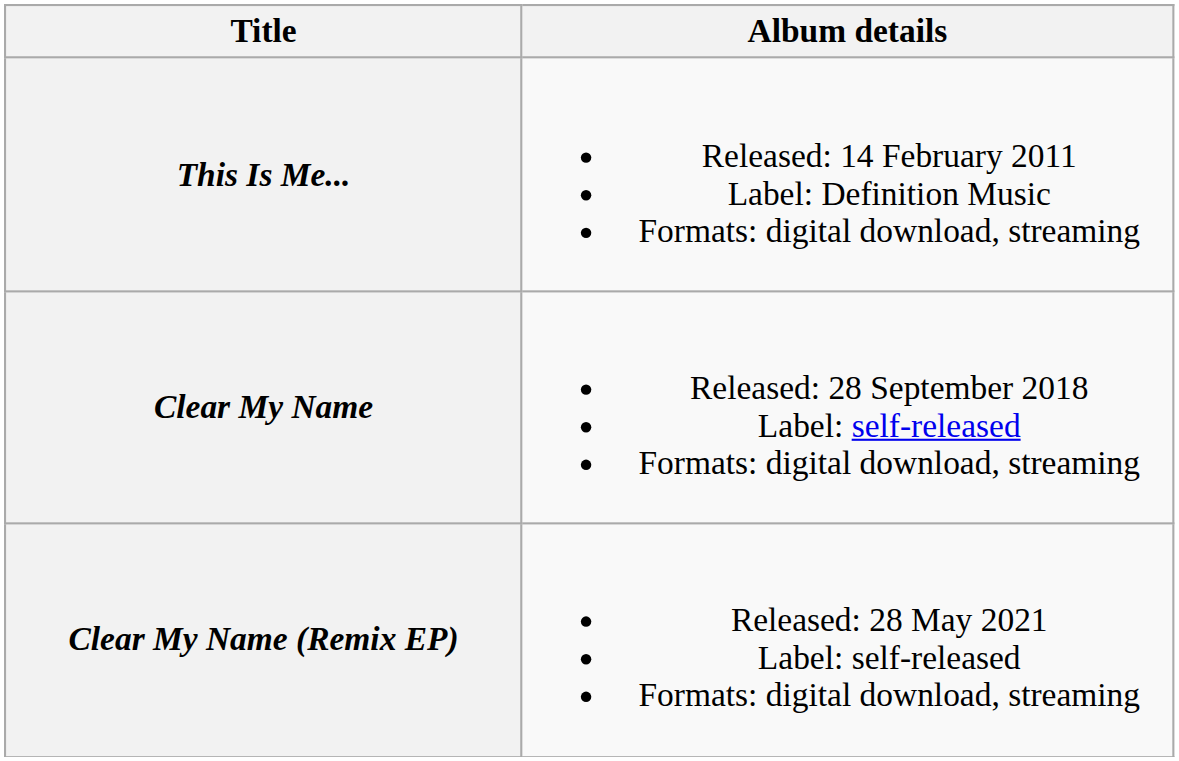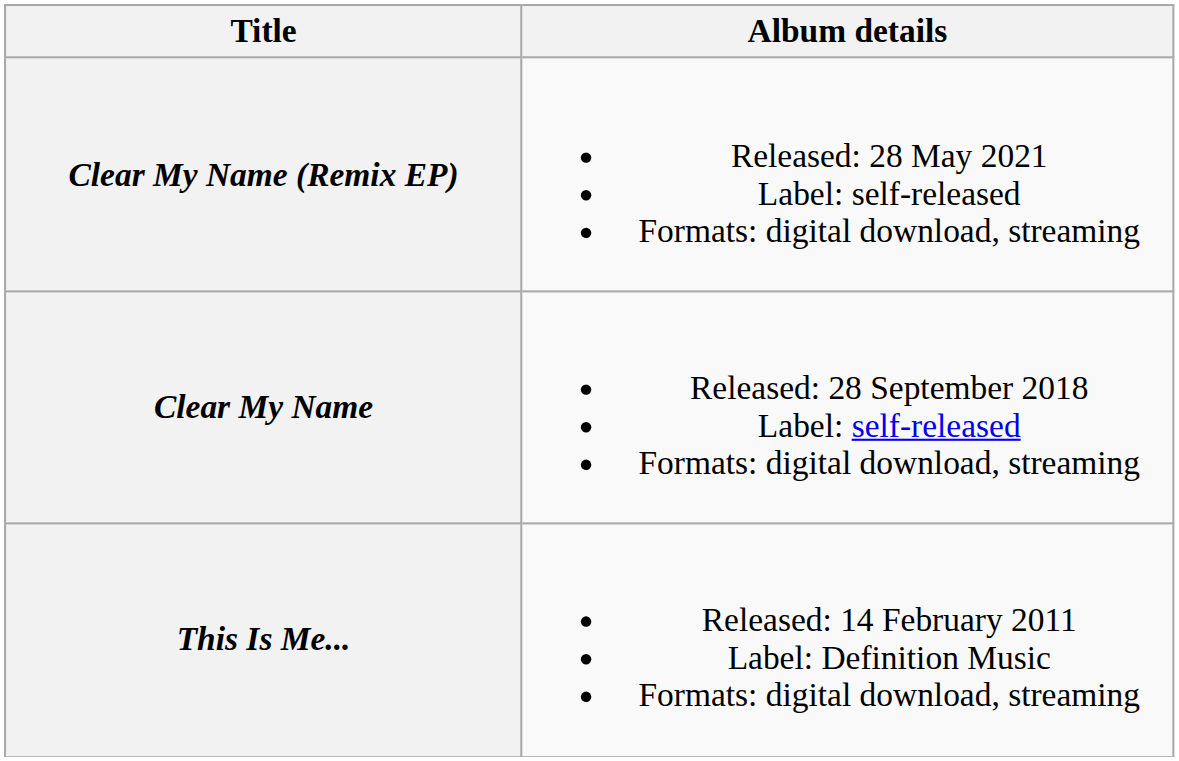rows swapped: This Is Me... <-> Clear My Name (Remix EP)
